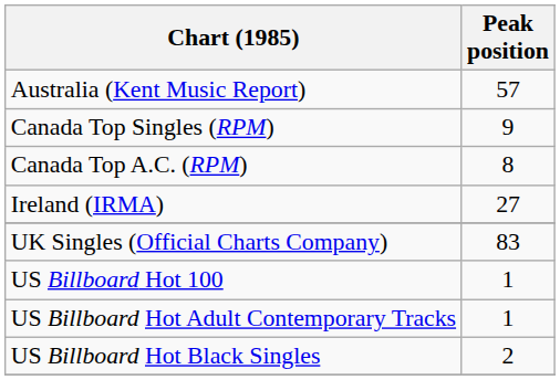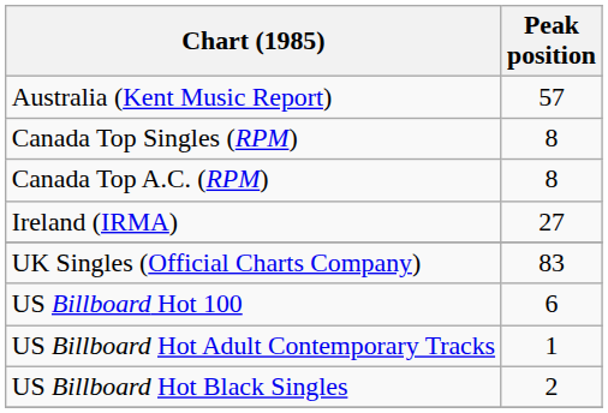Canada Top Singles (RPM) | Peak position: 9 -> 8
US Billboard Hot 100 | Peak position: 1 -> 6
